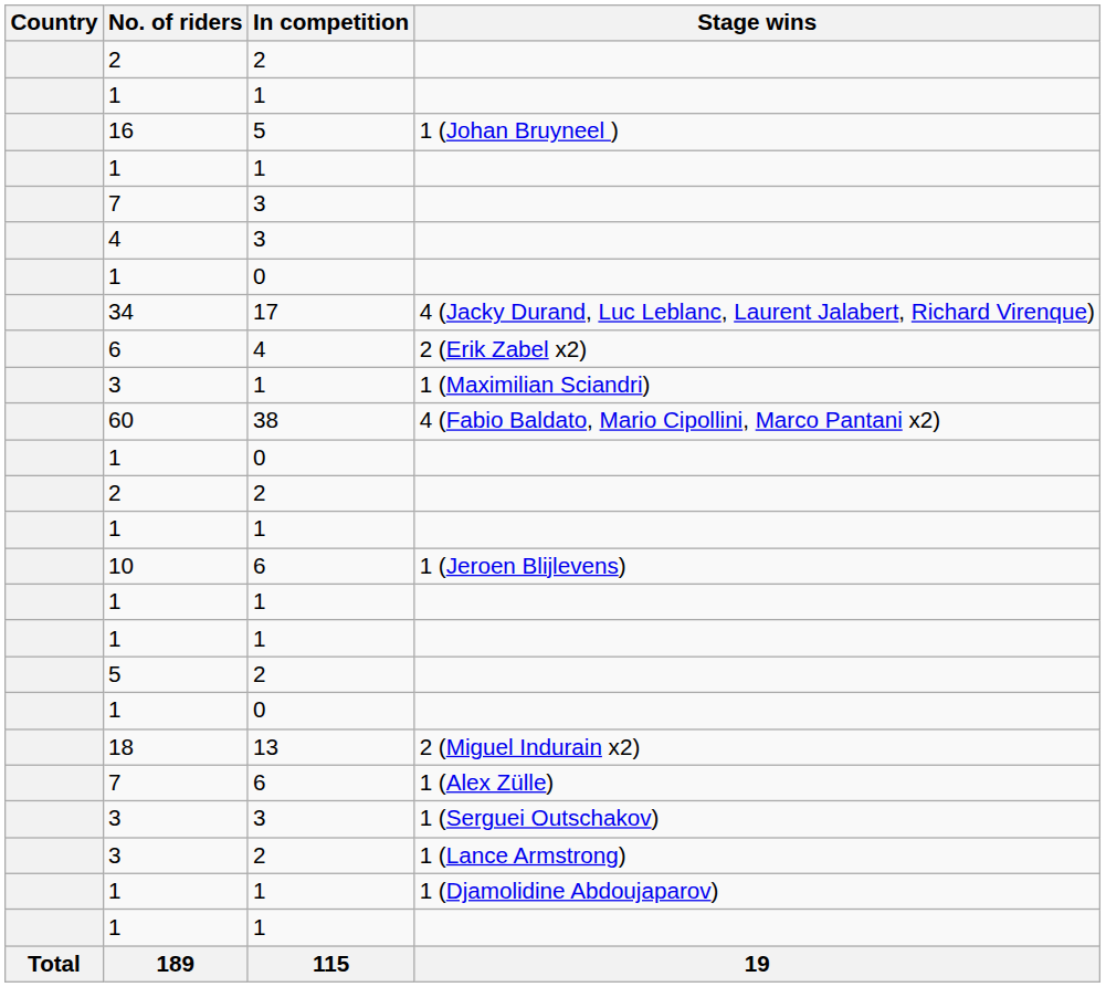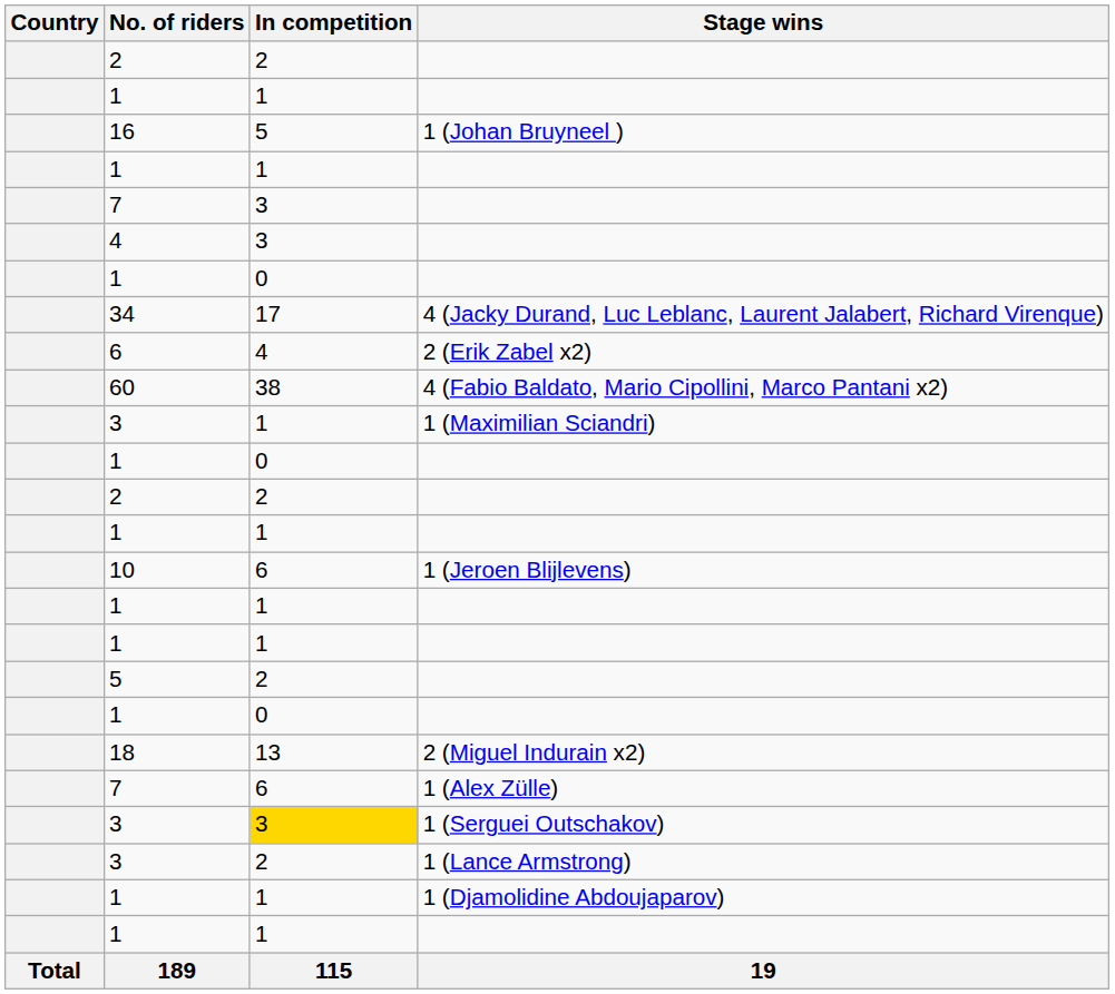rows swapped: 3 / 1 (Maximilian Sciandri) <-> 60
3 / 1 (Serguei Outschakov) | In competition: no background -> gold background
